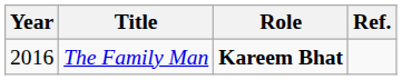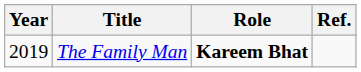The Family Man | Year: 2016 -> 2019
